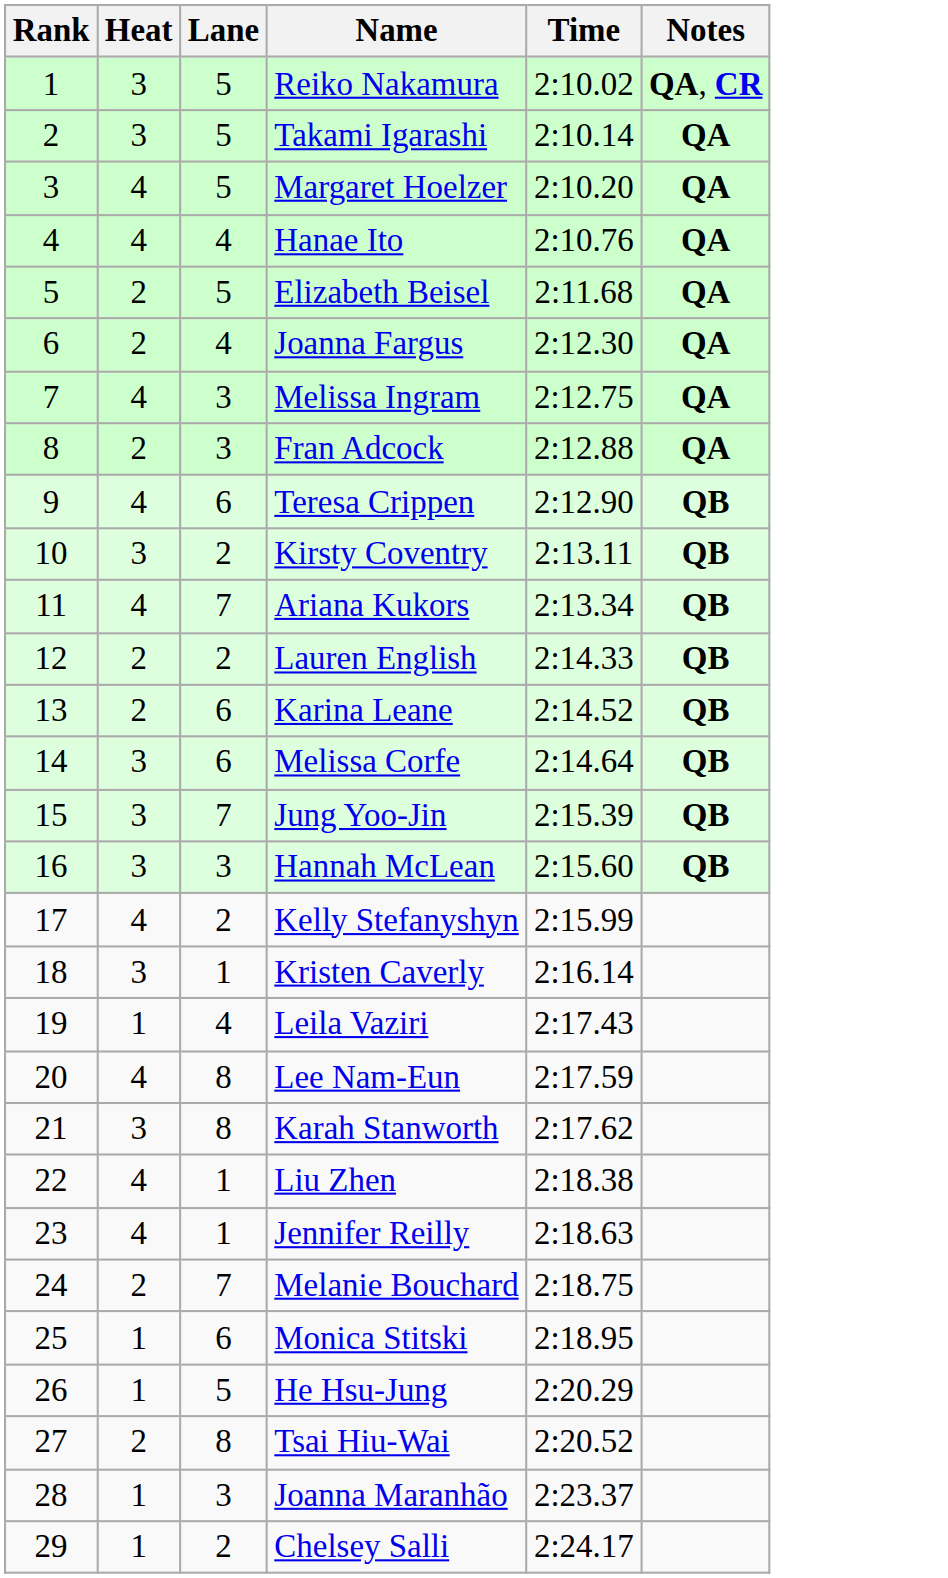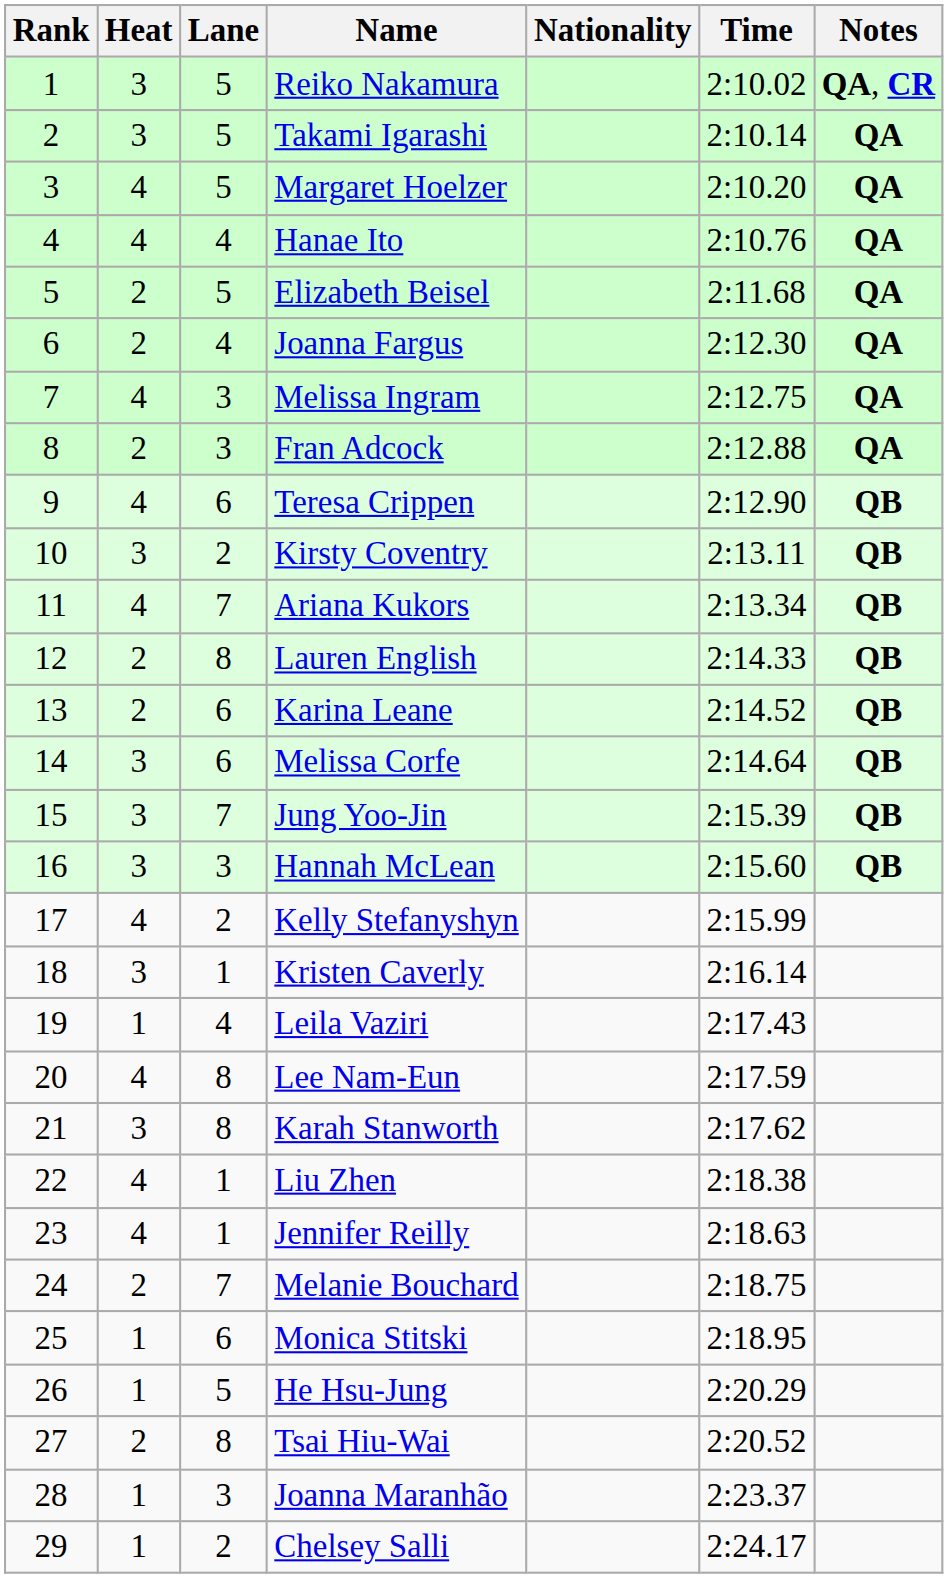+ column: Nationality
Lauren English | Lane: 2 -> 8
